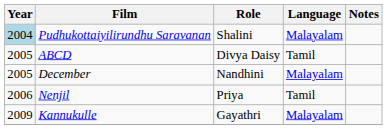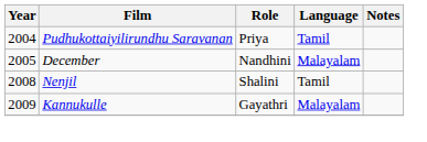Pudhukottaiyilirundhu Saravanan | Year: lightblue background -> no background
Pudhukottaiyilirundhu Saravanan | Role: Shalini -> Priya
Pudhukottaiyilirundhu Saravanan | Language: Malayalam -> Tamil
- row: 2005 | ABCD | Divya Daisy | Tamil
Nenjil | Year: 2006 -> 2008
Nenjil | Role: Priya -> Shalini
